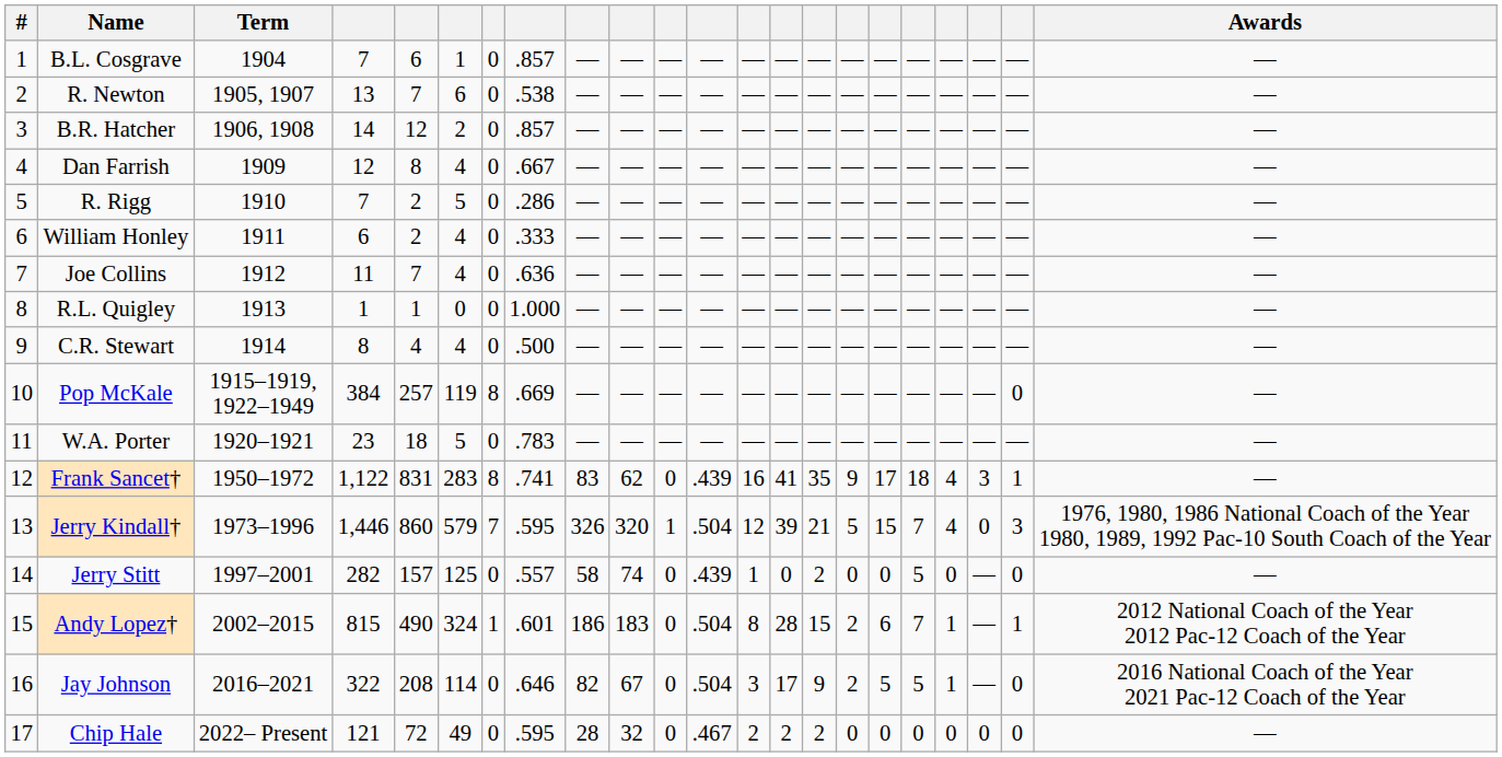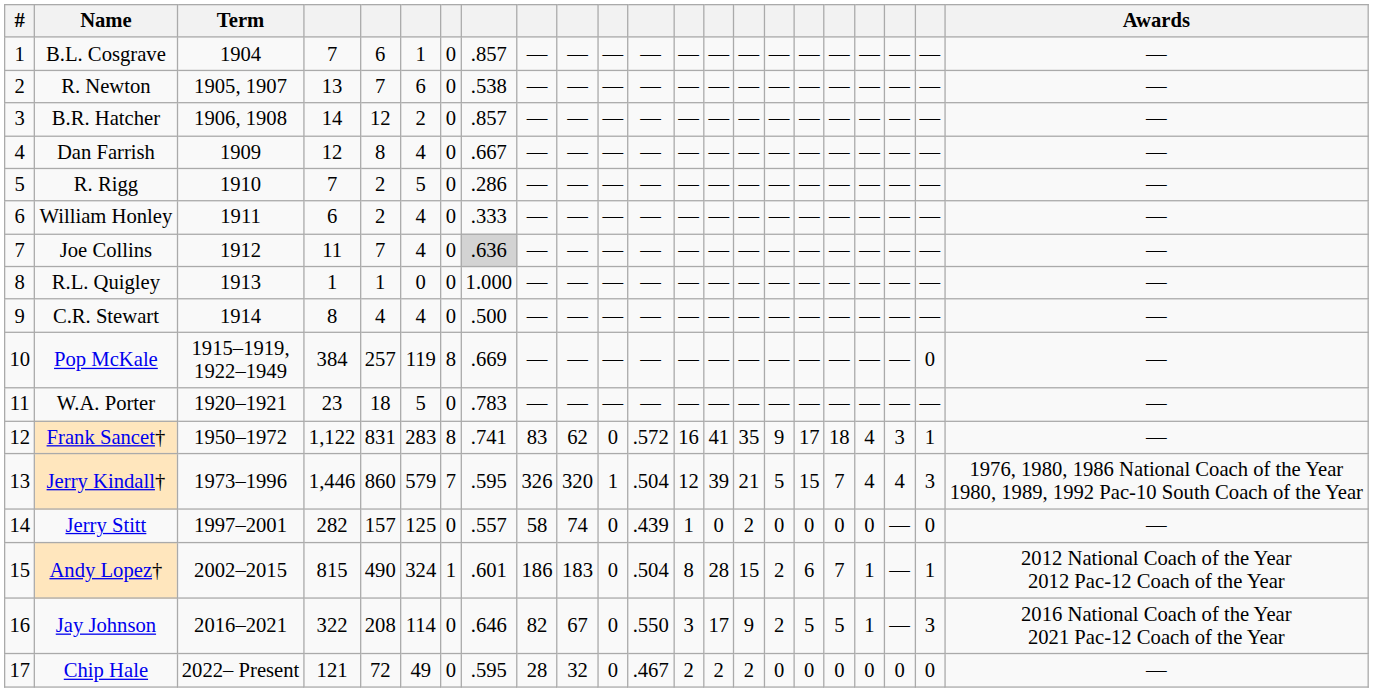Joe Collins | column 8: no background -> lightgrey background
Frank Sancet† | column 12: .439 -> .572
Jerry Kindall† | column 20: 0 -> 4
Jerry Stitt | column 18: 5 -> 0
Jay Johnson | column 12: .504 -> .550
Jay Johnson | column 21: 0 -> 3
